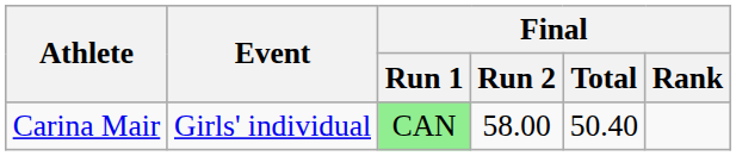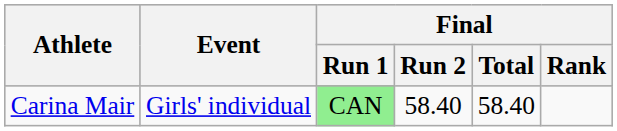Carina Mair | Final / Run 2: 58.00 -> 58.40
Carina Mair | Final / Total: 50.40 -> 58.40
